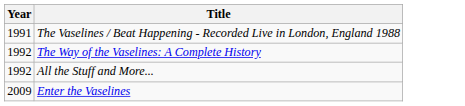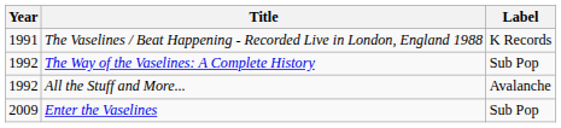+ column: Label | K Records | Sub Pop | Avalanche | Sub Pop
